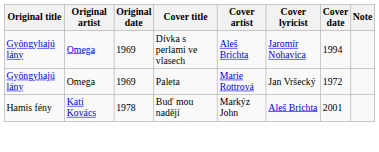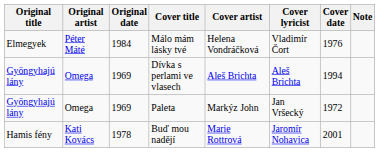+ row: Elmegyek | Péter Máté | 1984 | Málo mám lásky tvé | Helena Vondráčková | Vladimír Čort | 1976
Dívka s perlami ve vlasech | Cover lyricist: Jaromír Nohavica -> Aleš Brichta
Paleta | Cover artist: Marie Rottrová -> Markýz John
Buď mou nadějí | Cover artist: Markýz John -> Marie Rottrová
Buď mou nadějí | Cover lyricist: Aleš Brichta -> Jaromír Nohavica
